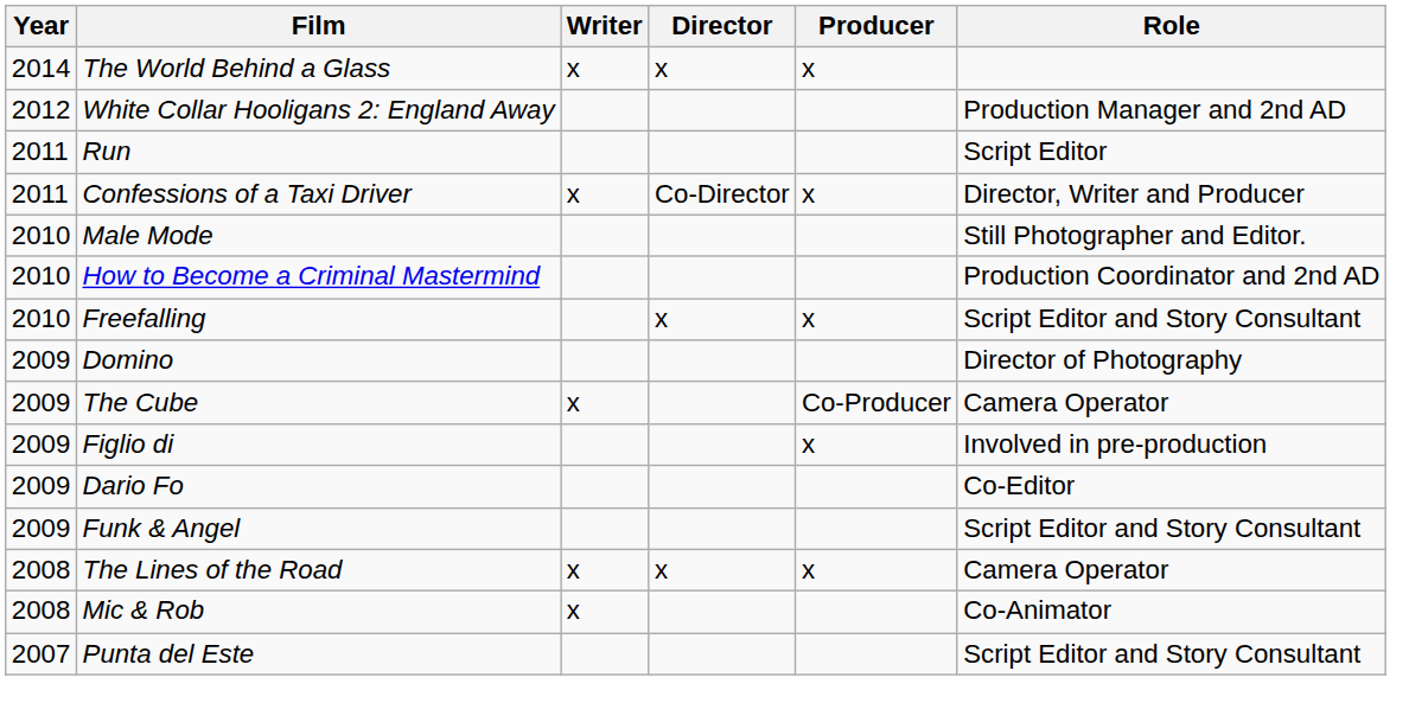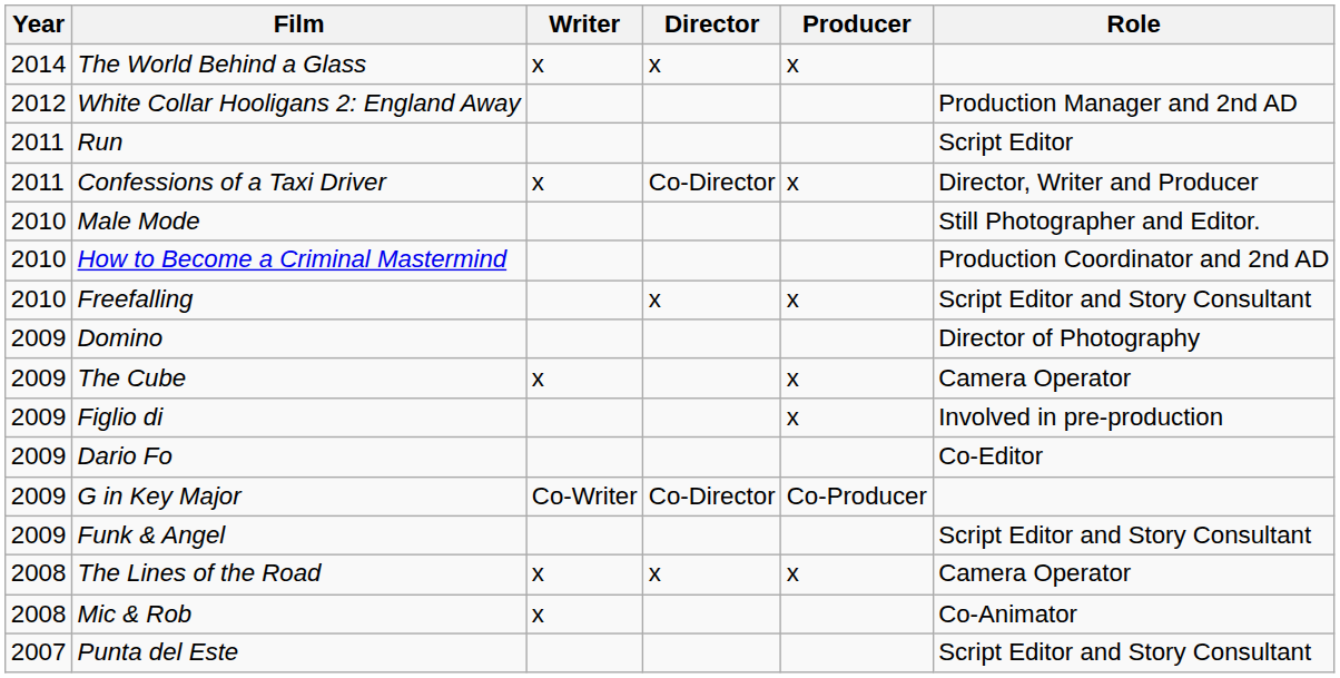The Cube | Producer: Co-Producer -> x
+ row: 2009 | G in Key Major | Co-Writer | Co-Director | Co-Producer
